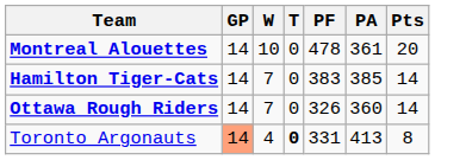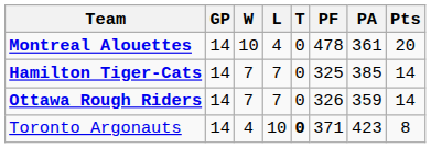+ column: L | 4 | 7 | 7 | 10
Hamilton Tiger-Cats | PF: 383 -> 325
Ottawa Rough Riders | PA: 360 -> 359
Toronto Argonauts | GP: lightsalmon background -> no background
Toronto Argonauts | PF: 331 -> 371
Toronto Argonauts | PA: 413 -> 423
